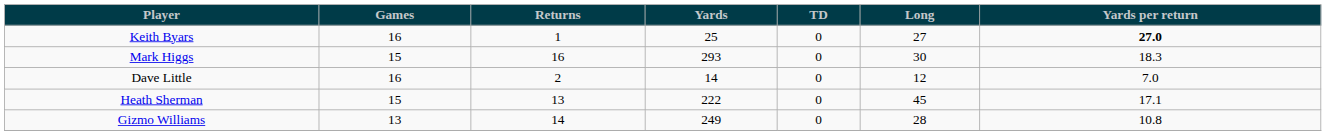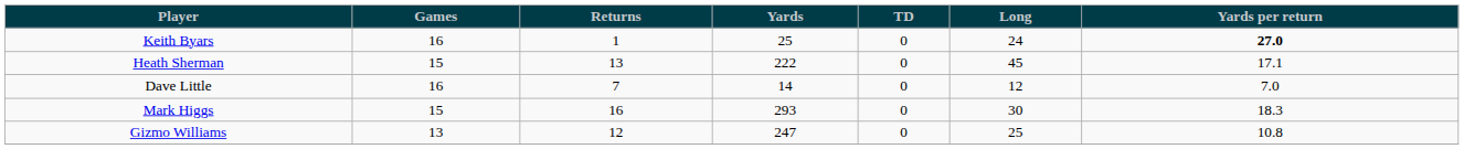Keith Byars | Long: 27 -> 24
rows swapped: Mark Higgs <-> Heath Sherman
Dave Little | Returns: 2 -> 7
Gizmo Williams | Returns: 14 -> 12
Gizmo Williams | Yards: 249 -> 247
Gizmo Williams | Long: 28 -> 25
